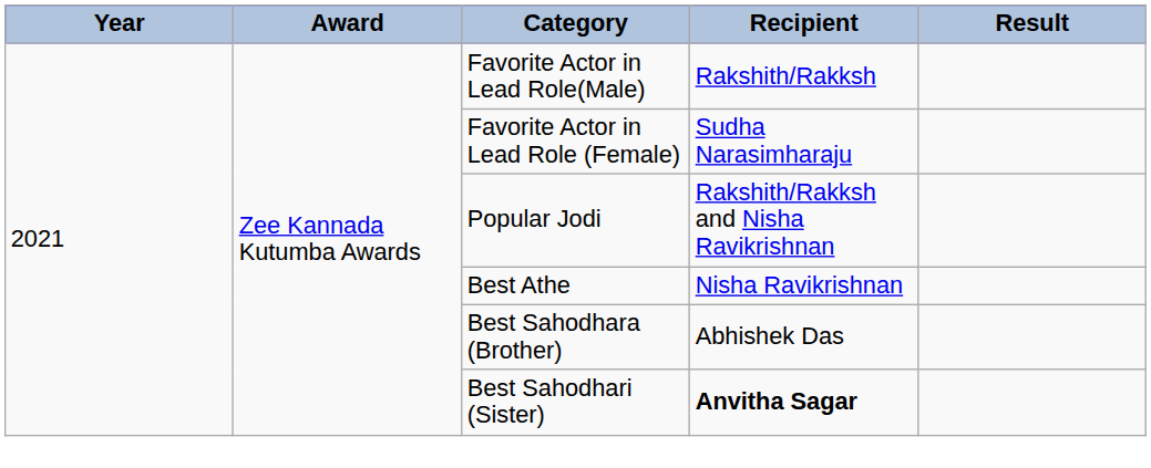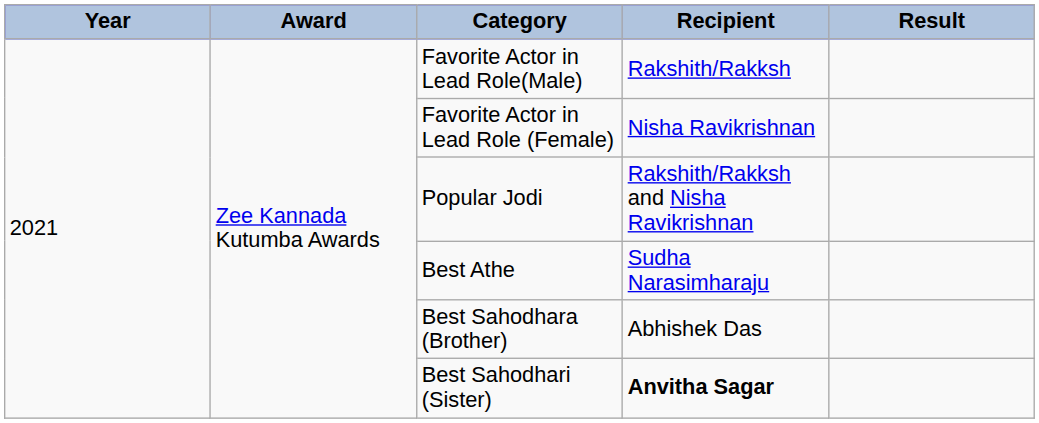Favorite Actor in Lead Role (Female) | Recipient: Sudha Narasimharaju -> Nisha Ravikrishnan
Best Athe | Recipient: Nisha Ravikrishnan -> Sudha Narasimharaju
